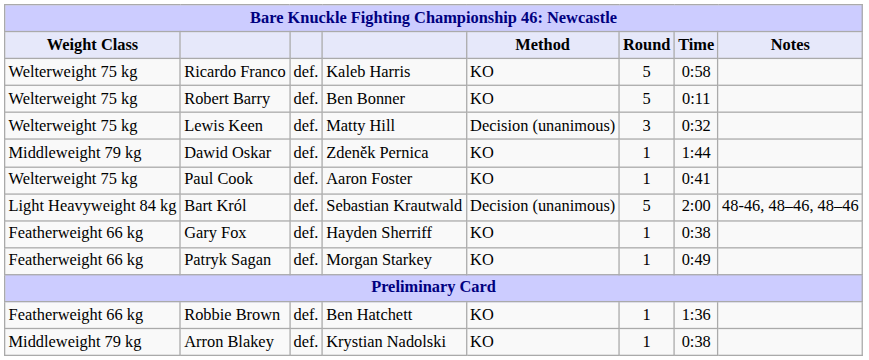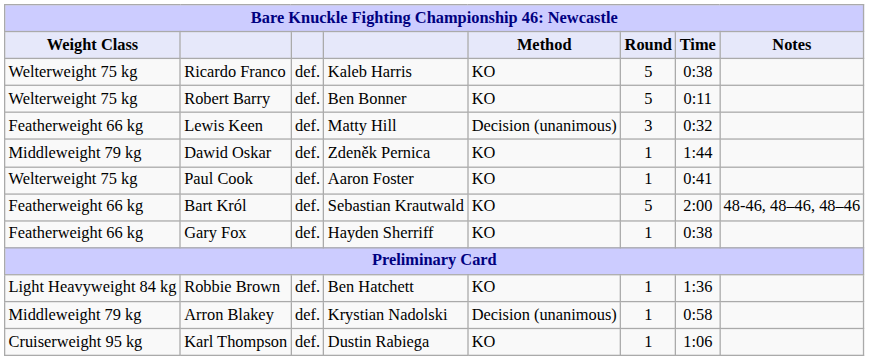Ricardo Franco | Time: 0:58 -> 0:38
Lewis Keen | Weight Class: Welterweight 75 kg -> Featherweight 66 kg
Bart Król | Weight Class: Light Heavyweight 84 kg -> Featherweight 66 kg
Bart Król | Method: Decision (unanimous) -> KO
- row: Featherweight 66 kg | Patryk Sagan | def. | Morgan Starkey | KO | 1 | 0:49
Robbie Brown | Weight Class: Featherweight 66 kg -> Light Heavyweight 84 kg
Arron Blakey | Method: KO -> Decision (unanimous)
Arron Blakey | Time: 0:38 -> 0:58
+ row: Cruiserweight 95 kg | Karl Thompson | def. | Dustin Rabiega | KO | 1 | 1:06
